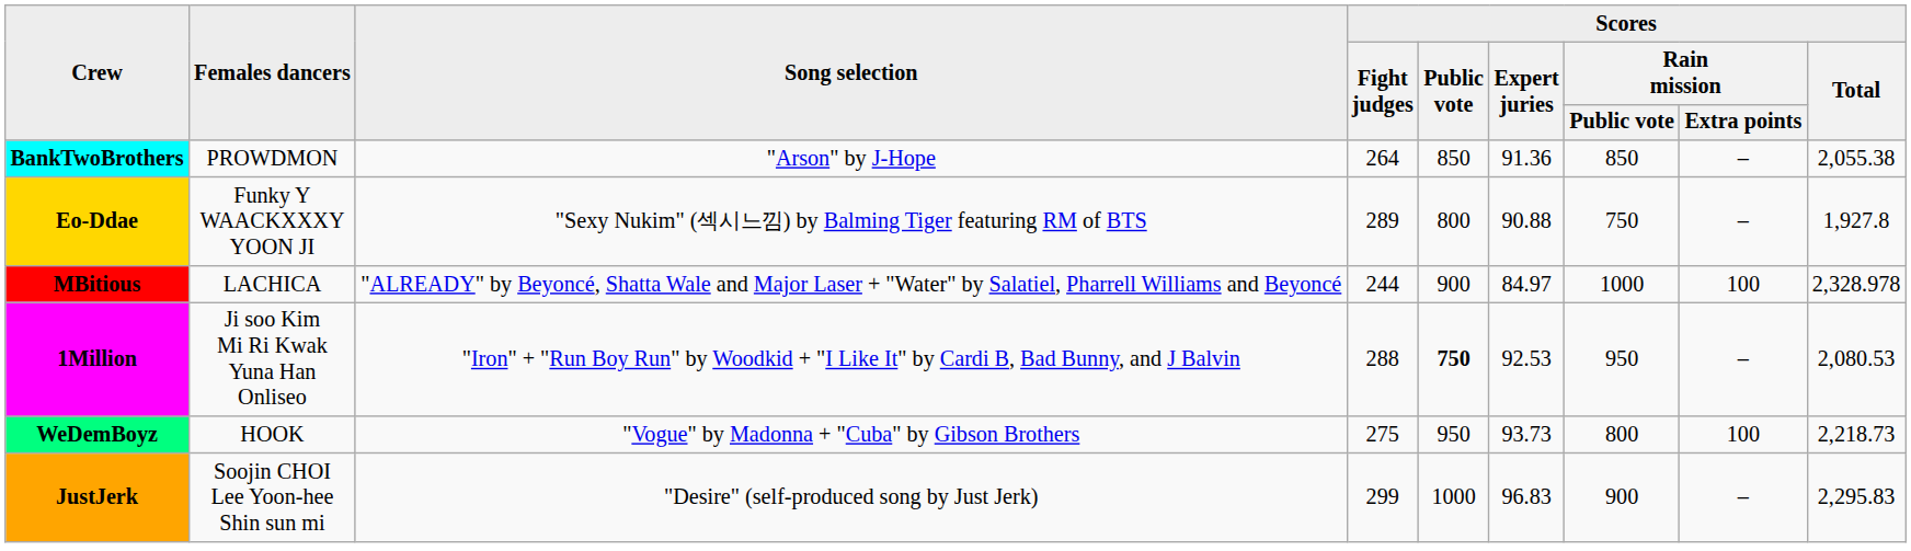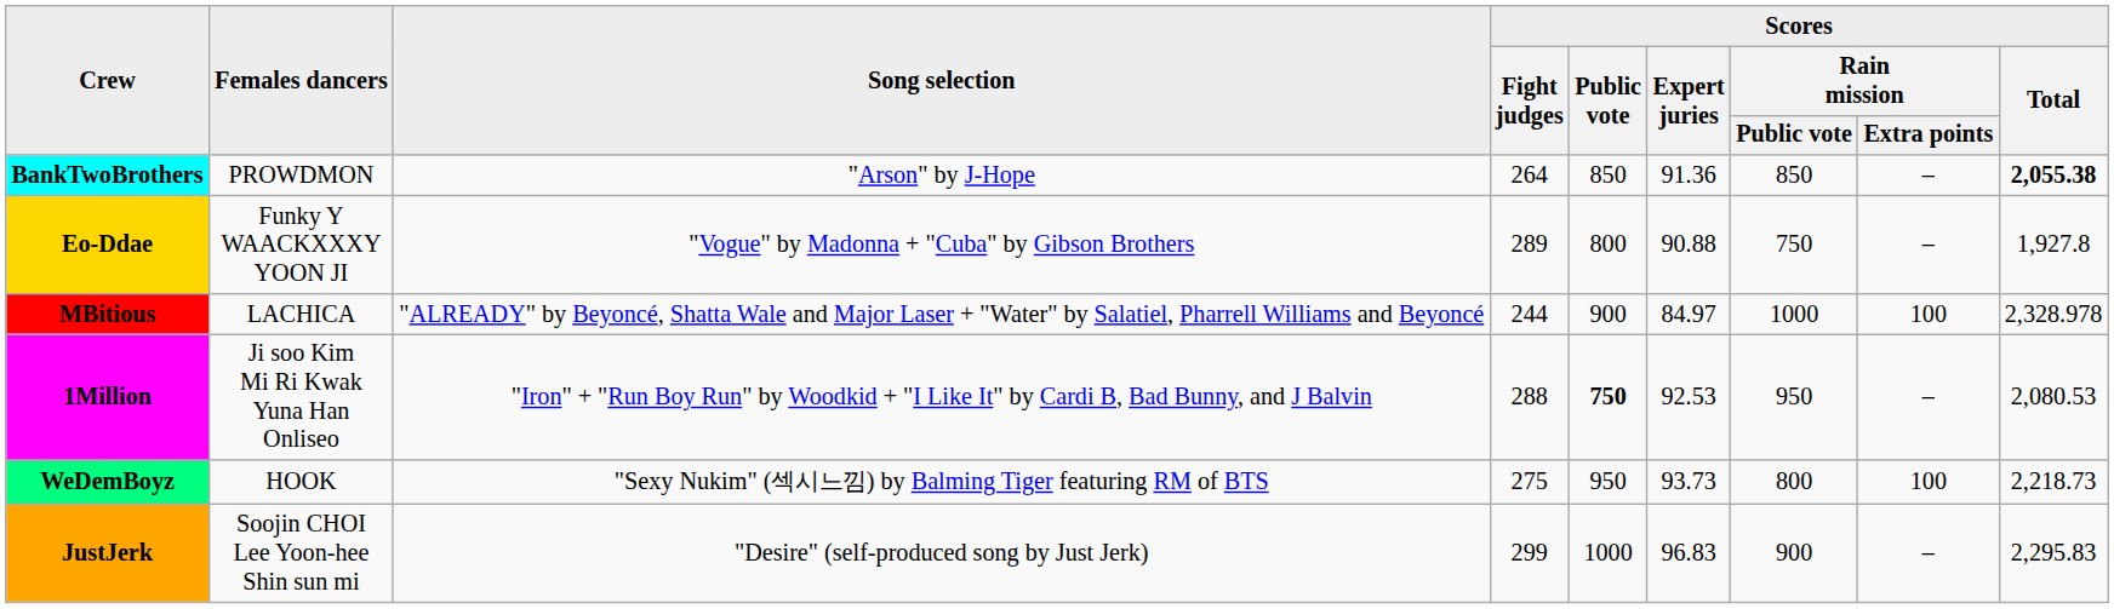BankTwoBrothers | Scores / Total: normal -> bold
Eo-Ddae | Song selection: "Sexy Nukim" (섹시느낌) by Balming Tiger featuring RM of BTS -> "Vogue" by Madonna + "Cuba" by Gibson Brothers
WeDemBoyz | Song selection: "Vogue" by Madonna + "Cuba" by Gibson Brothers -> "Sexy Nukim" (섹시느낌) by Balming Tiger featuring RM of BTS
